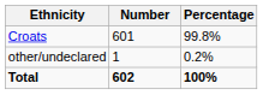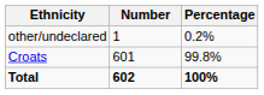rows swapped: Croats <-> other/undeclared
